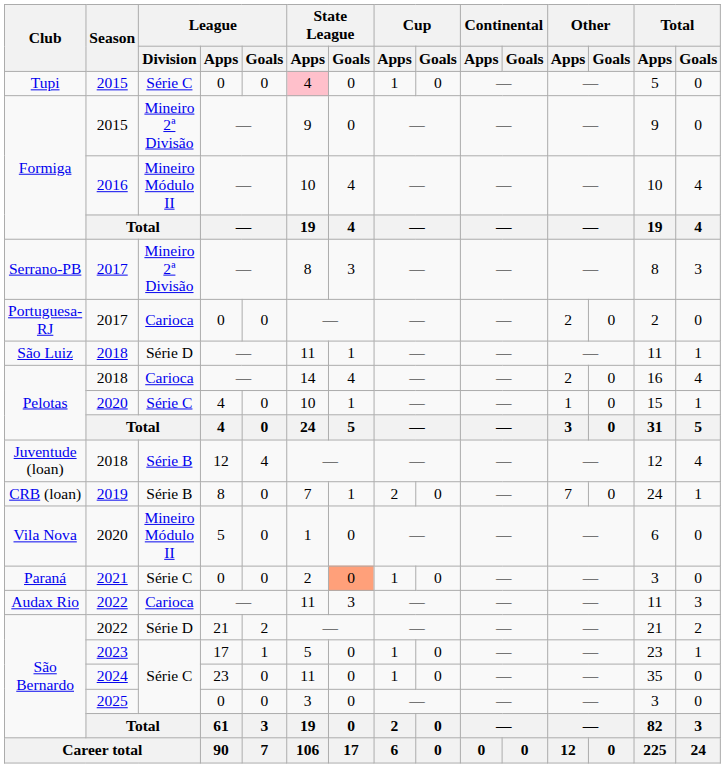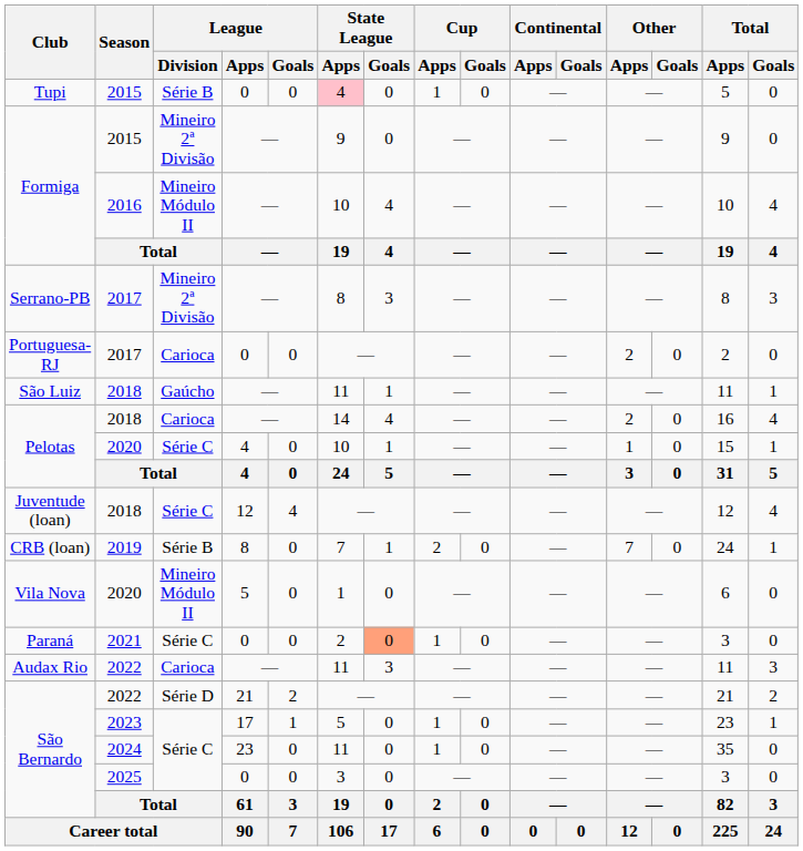Tupi | League / Division: Série C -> Série B
São Luiz | League / Division: Série D -> Gaúcho
Juventude (loan) | League / Division: Série B -> Série C
